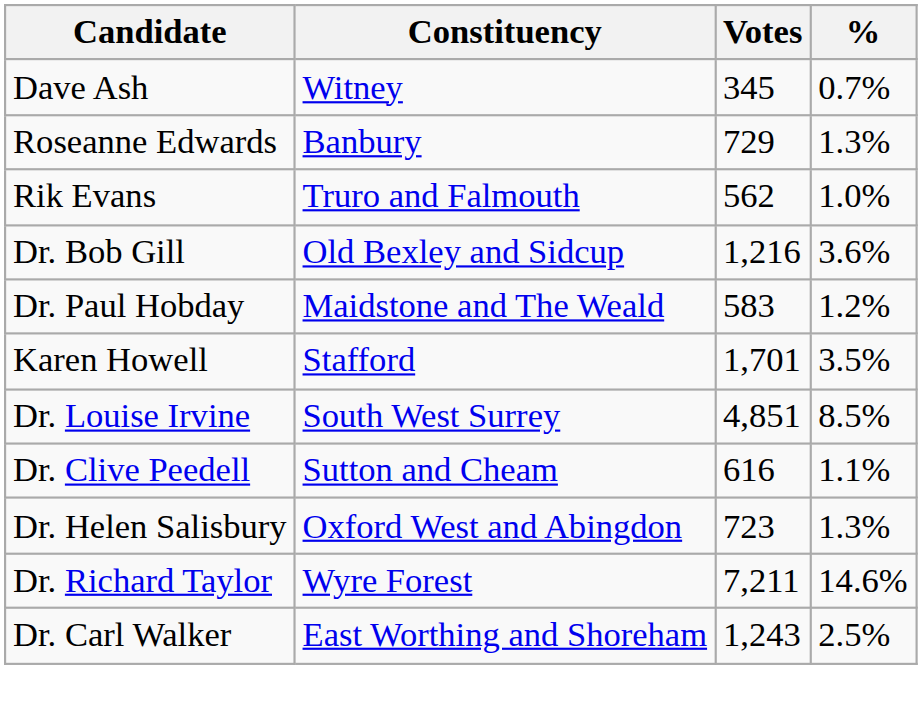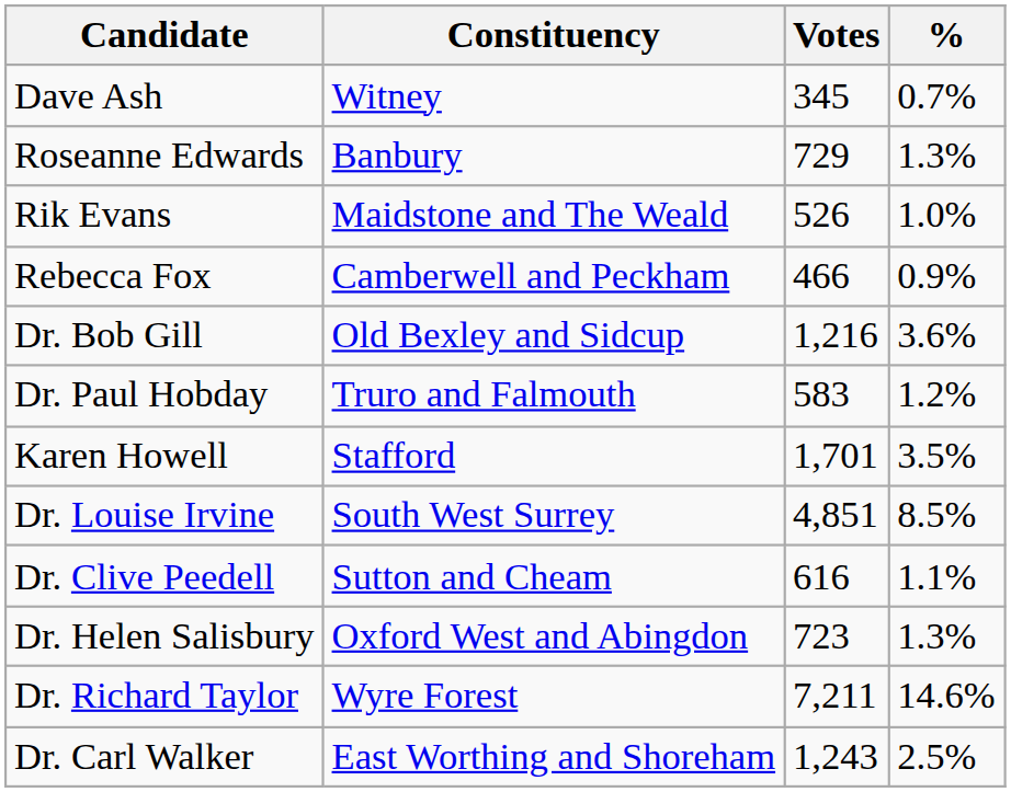Rik Evans | Constituency: Truro and Falmouth -> Maidstone and The Weald
Rik Evans | Votes: 562 -> 526
+ row: Rebecca Fox | Camberwell and Peckham | 466 | 0.9%
Dr. Paul Hobday | Constituency: Maidstone and The Weald -> Truro and Falmouth
